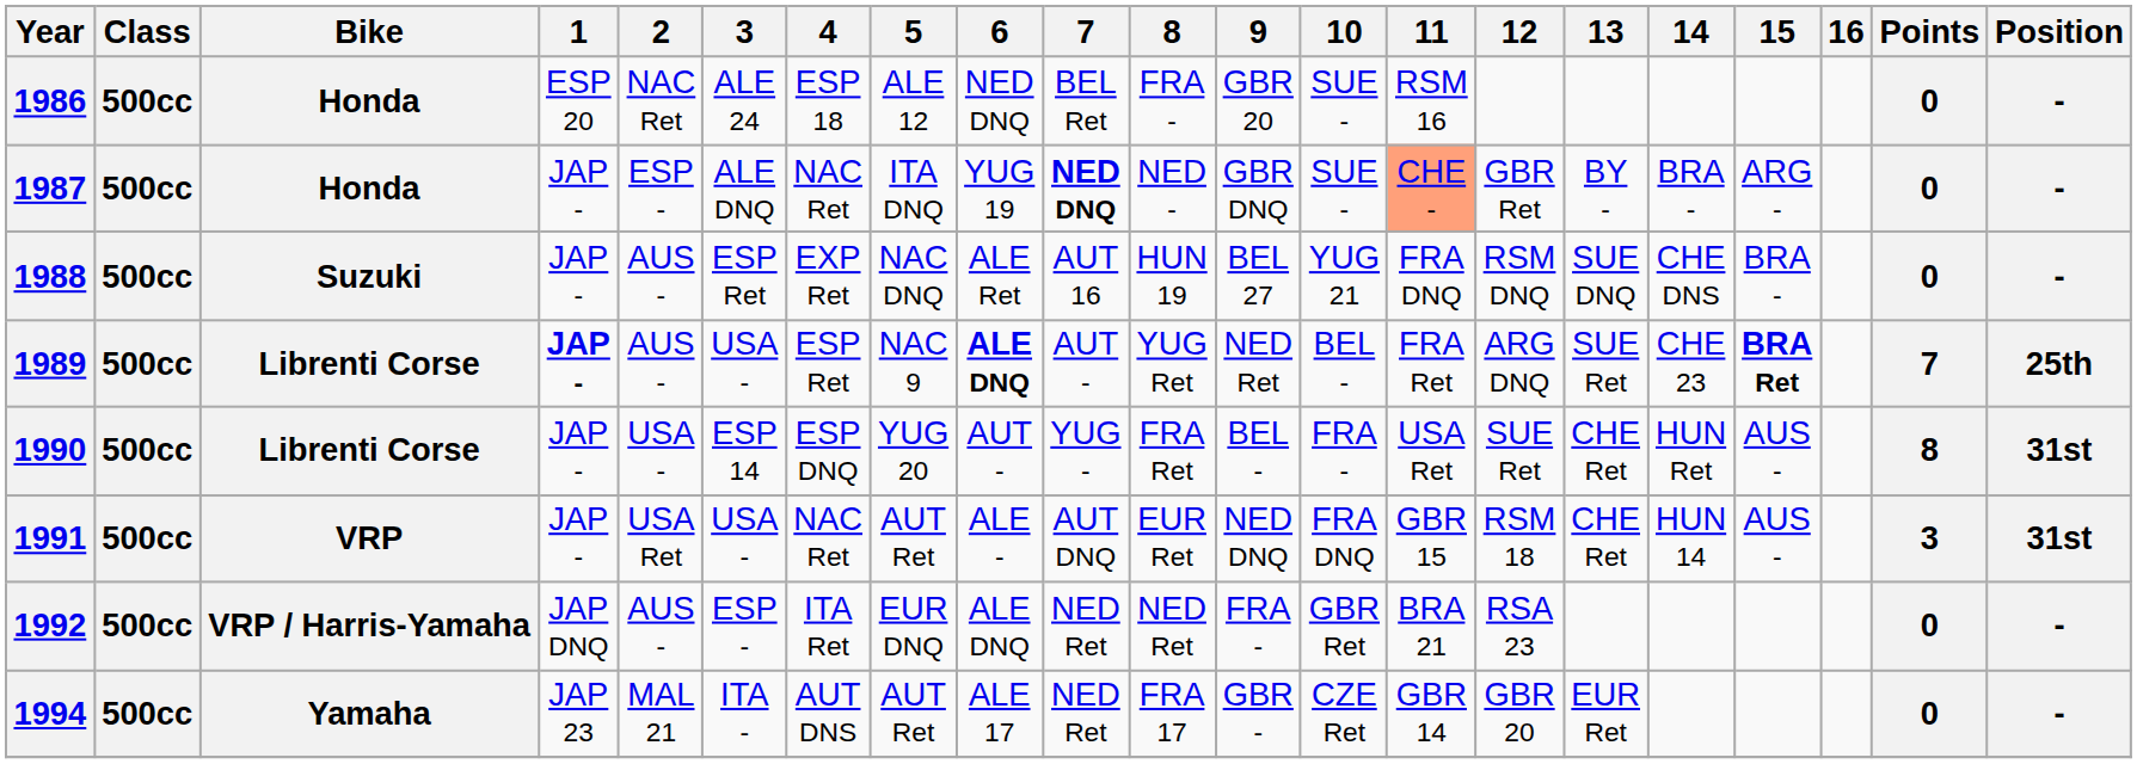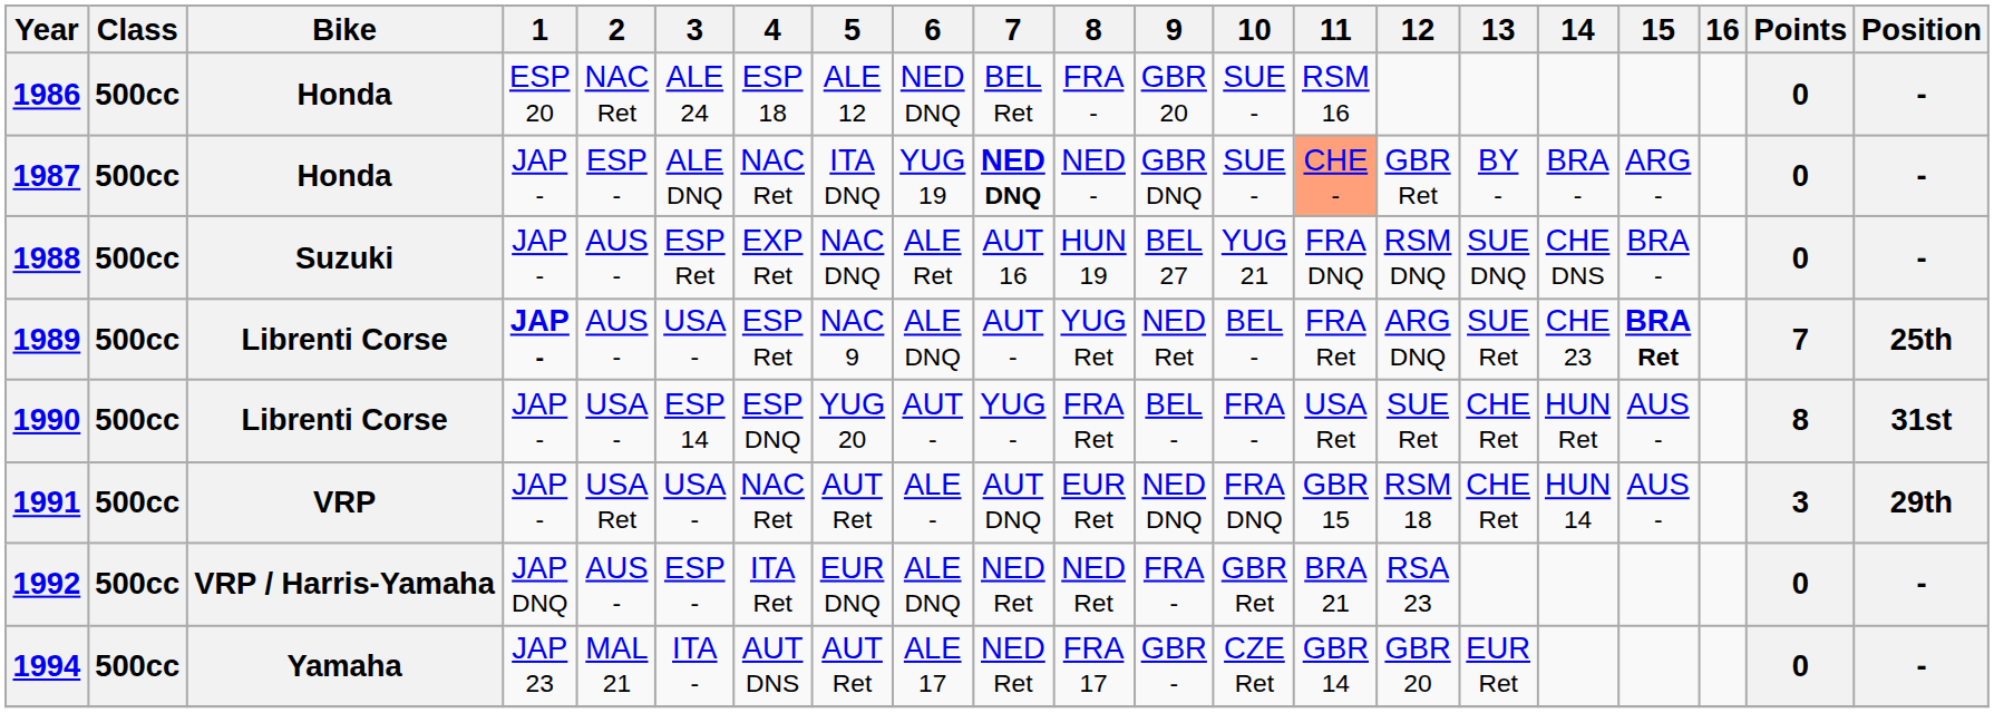1989 | 6: bold -> normal
1991 | Position: 31st -> 29th
